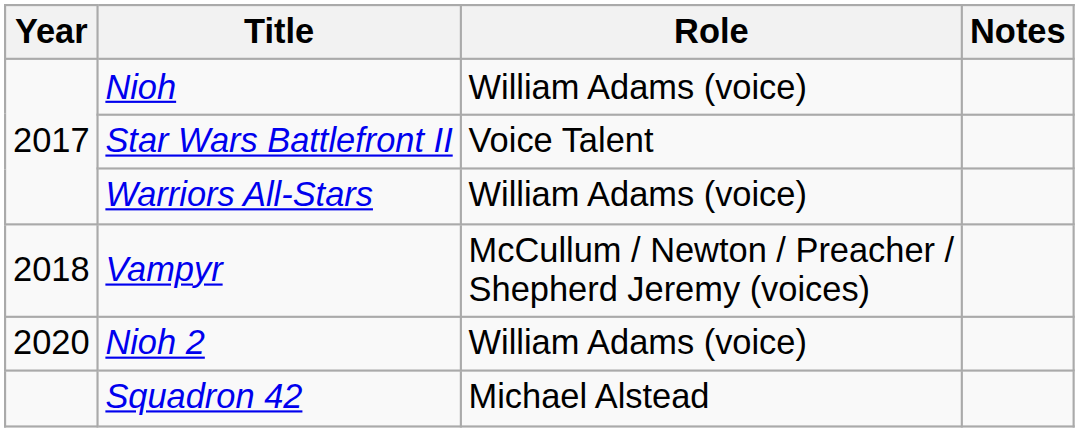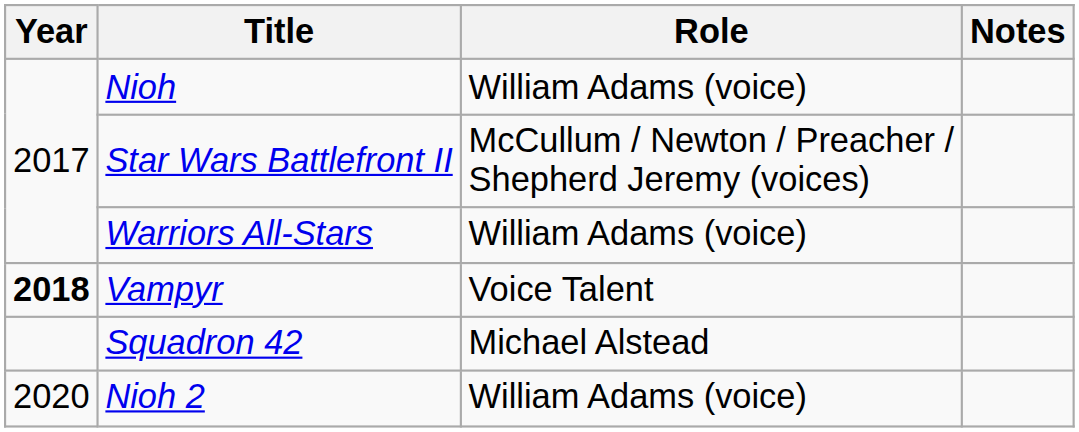Star Wars Battlefront II | Role: Voice Talent -> McCullum / Newton / Preacher / Shepherd Jeremy (voices)
Vampyr | Year: normal -> bold
Vampyr | Role: McCullum / Newton / Preacher / Shepherd Jeremy (voices) -> Voice Talent
rows swapped: Nioh 2 <-> Squadron 42
